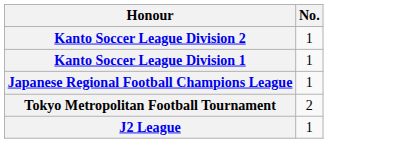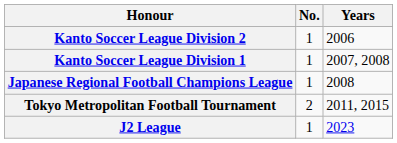+ column: Years | 2006 | 2007, 2008 | 2008 | 2011, 2015 | 2023
